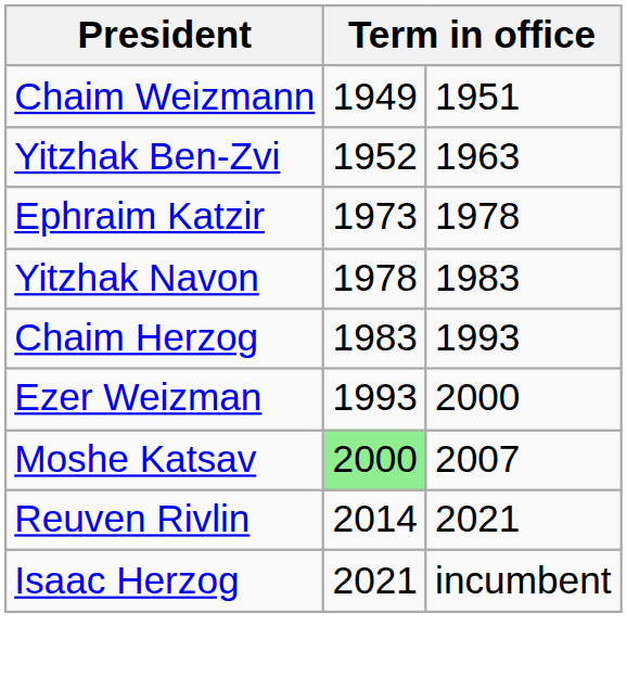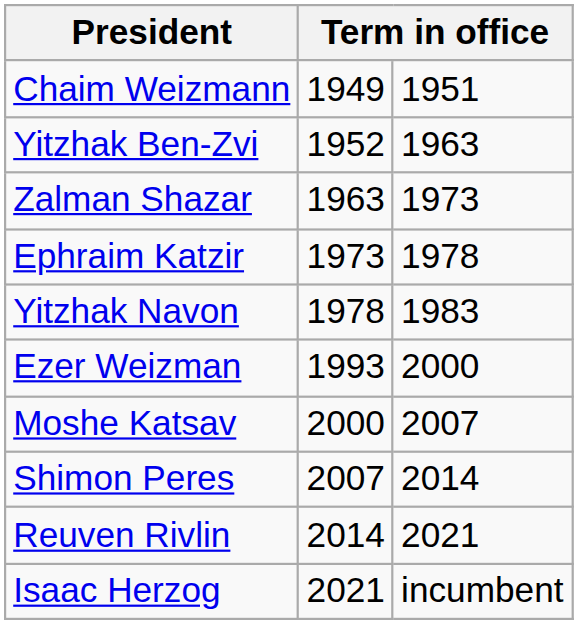+ row: Zalman Shazar | 1963 | 1973
- row: Chaim Herzog | 1983 | 1993
Moshe Katsav | column 2: lightgreen background -> no background
+ row: Shimon Peres | 2007 | 2014
